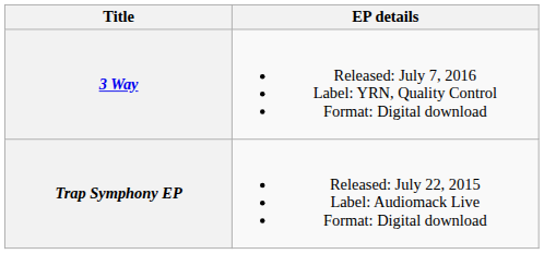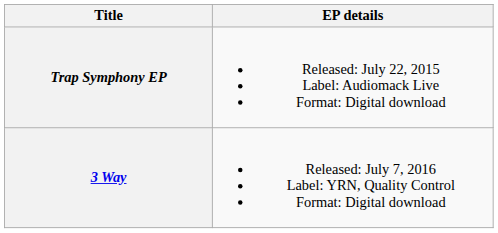rows swapped: Trap Symphony EP <-> 3 Way
